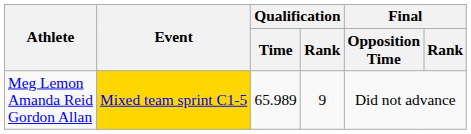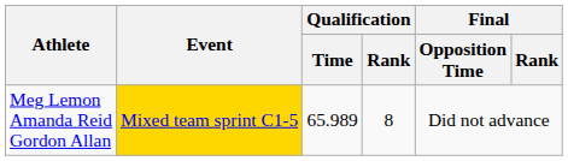Meg Lemon Amanda Reid Gordon Allan | Qualification / Rank: 9 -> 8
